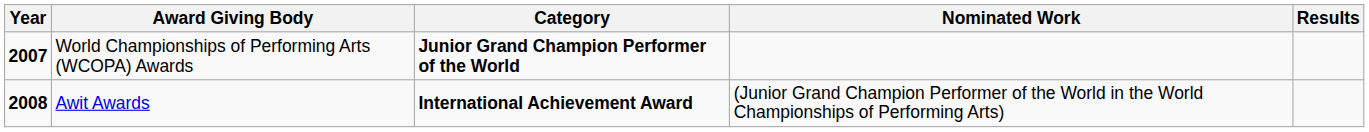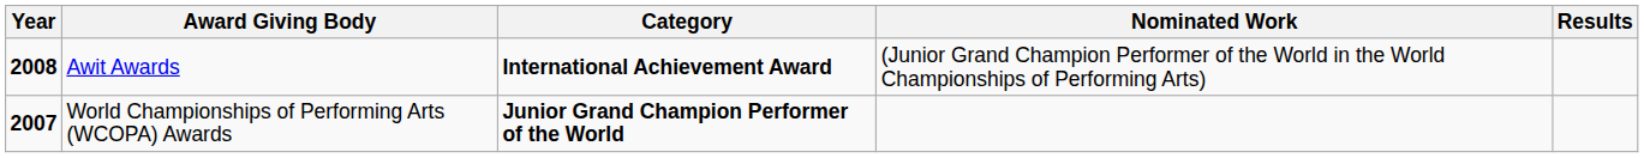rows swapped: World Championships of Performing Arts (WCOPA) Awards <-> Awit Awards
